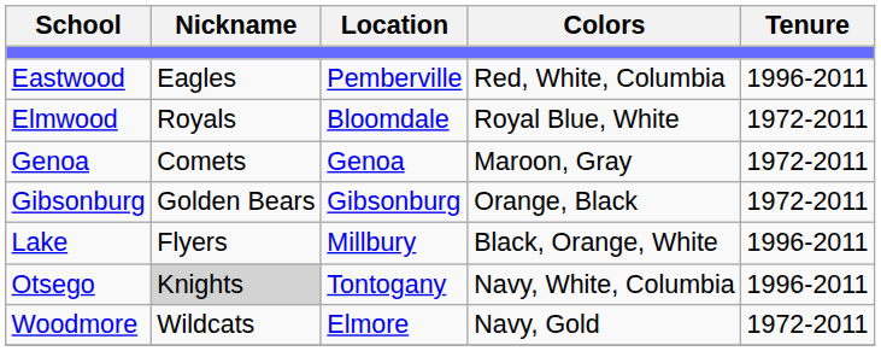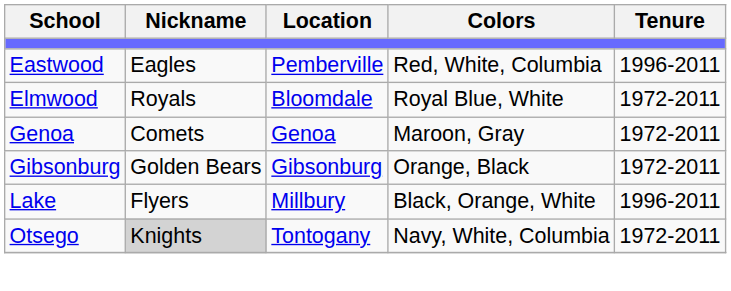Otsego | Tenure: 1996-2011 -> 1972-2011
- row: Woodmore | Wildcats | Elmore | Navy, Gold | 1972-2011
